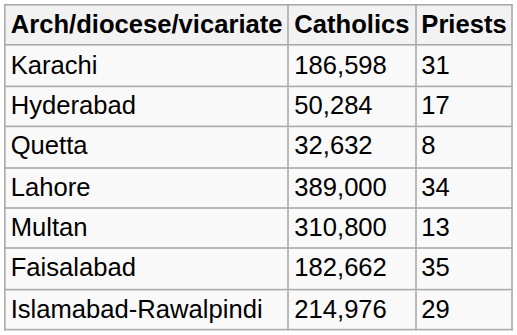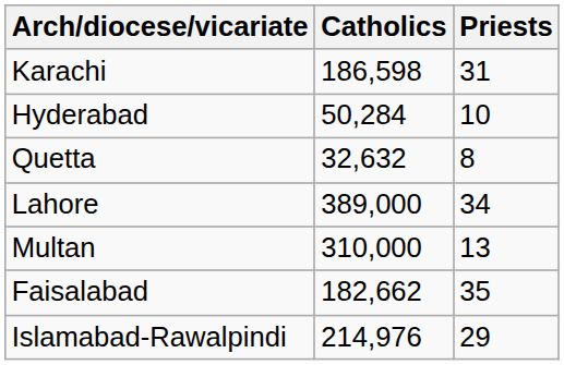Hyderabad | Priests: 17 -> 10
Multan | Catholics: 310,800 -> 310,000
